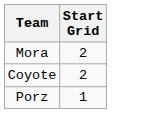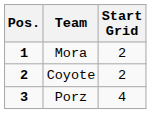+ column: Pos. | 1 | 2 | 3
Porz | Start Grid: 1 -> 4
